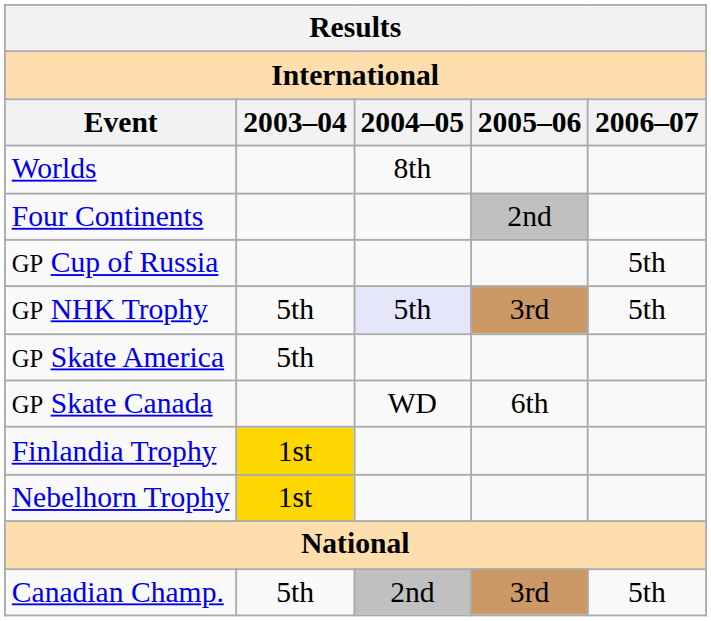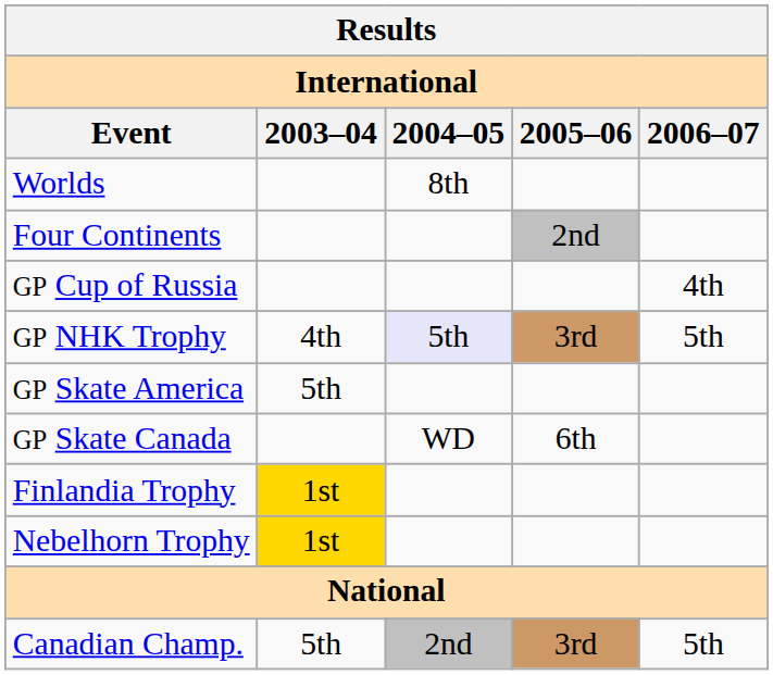GP Cup of Russia | 2006–07: 5th -> 4th
GP NHK Trophy | 2003–04: 5th -> 4th
